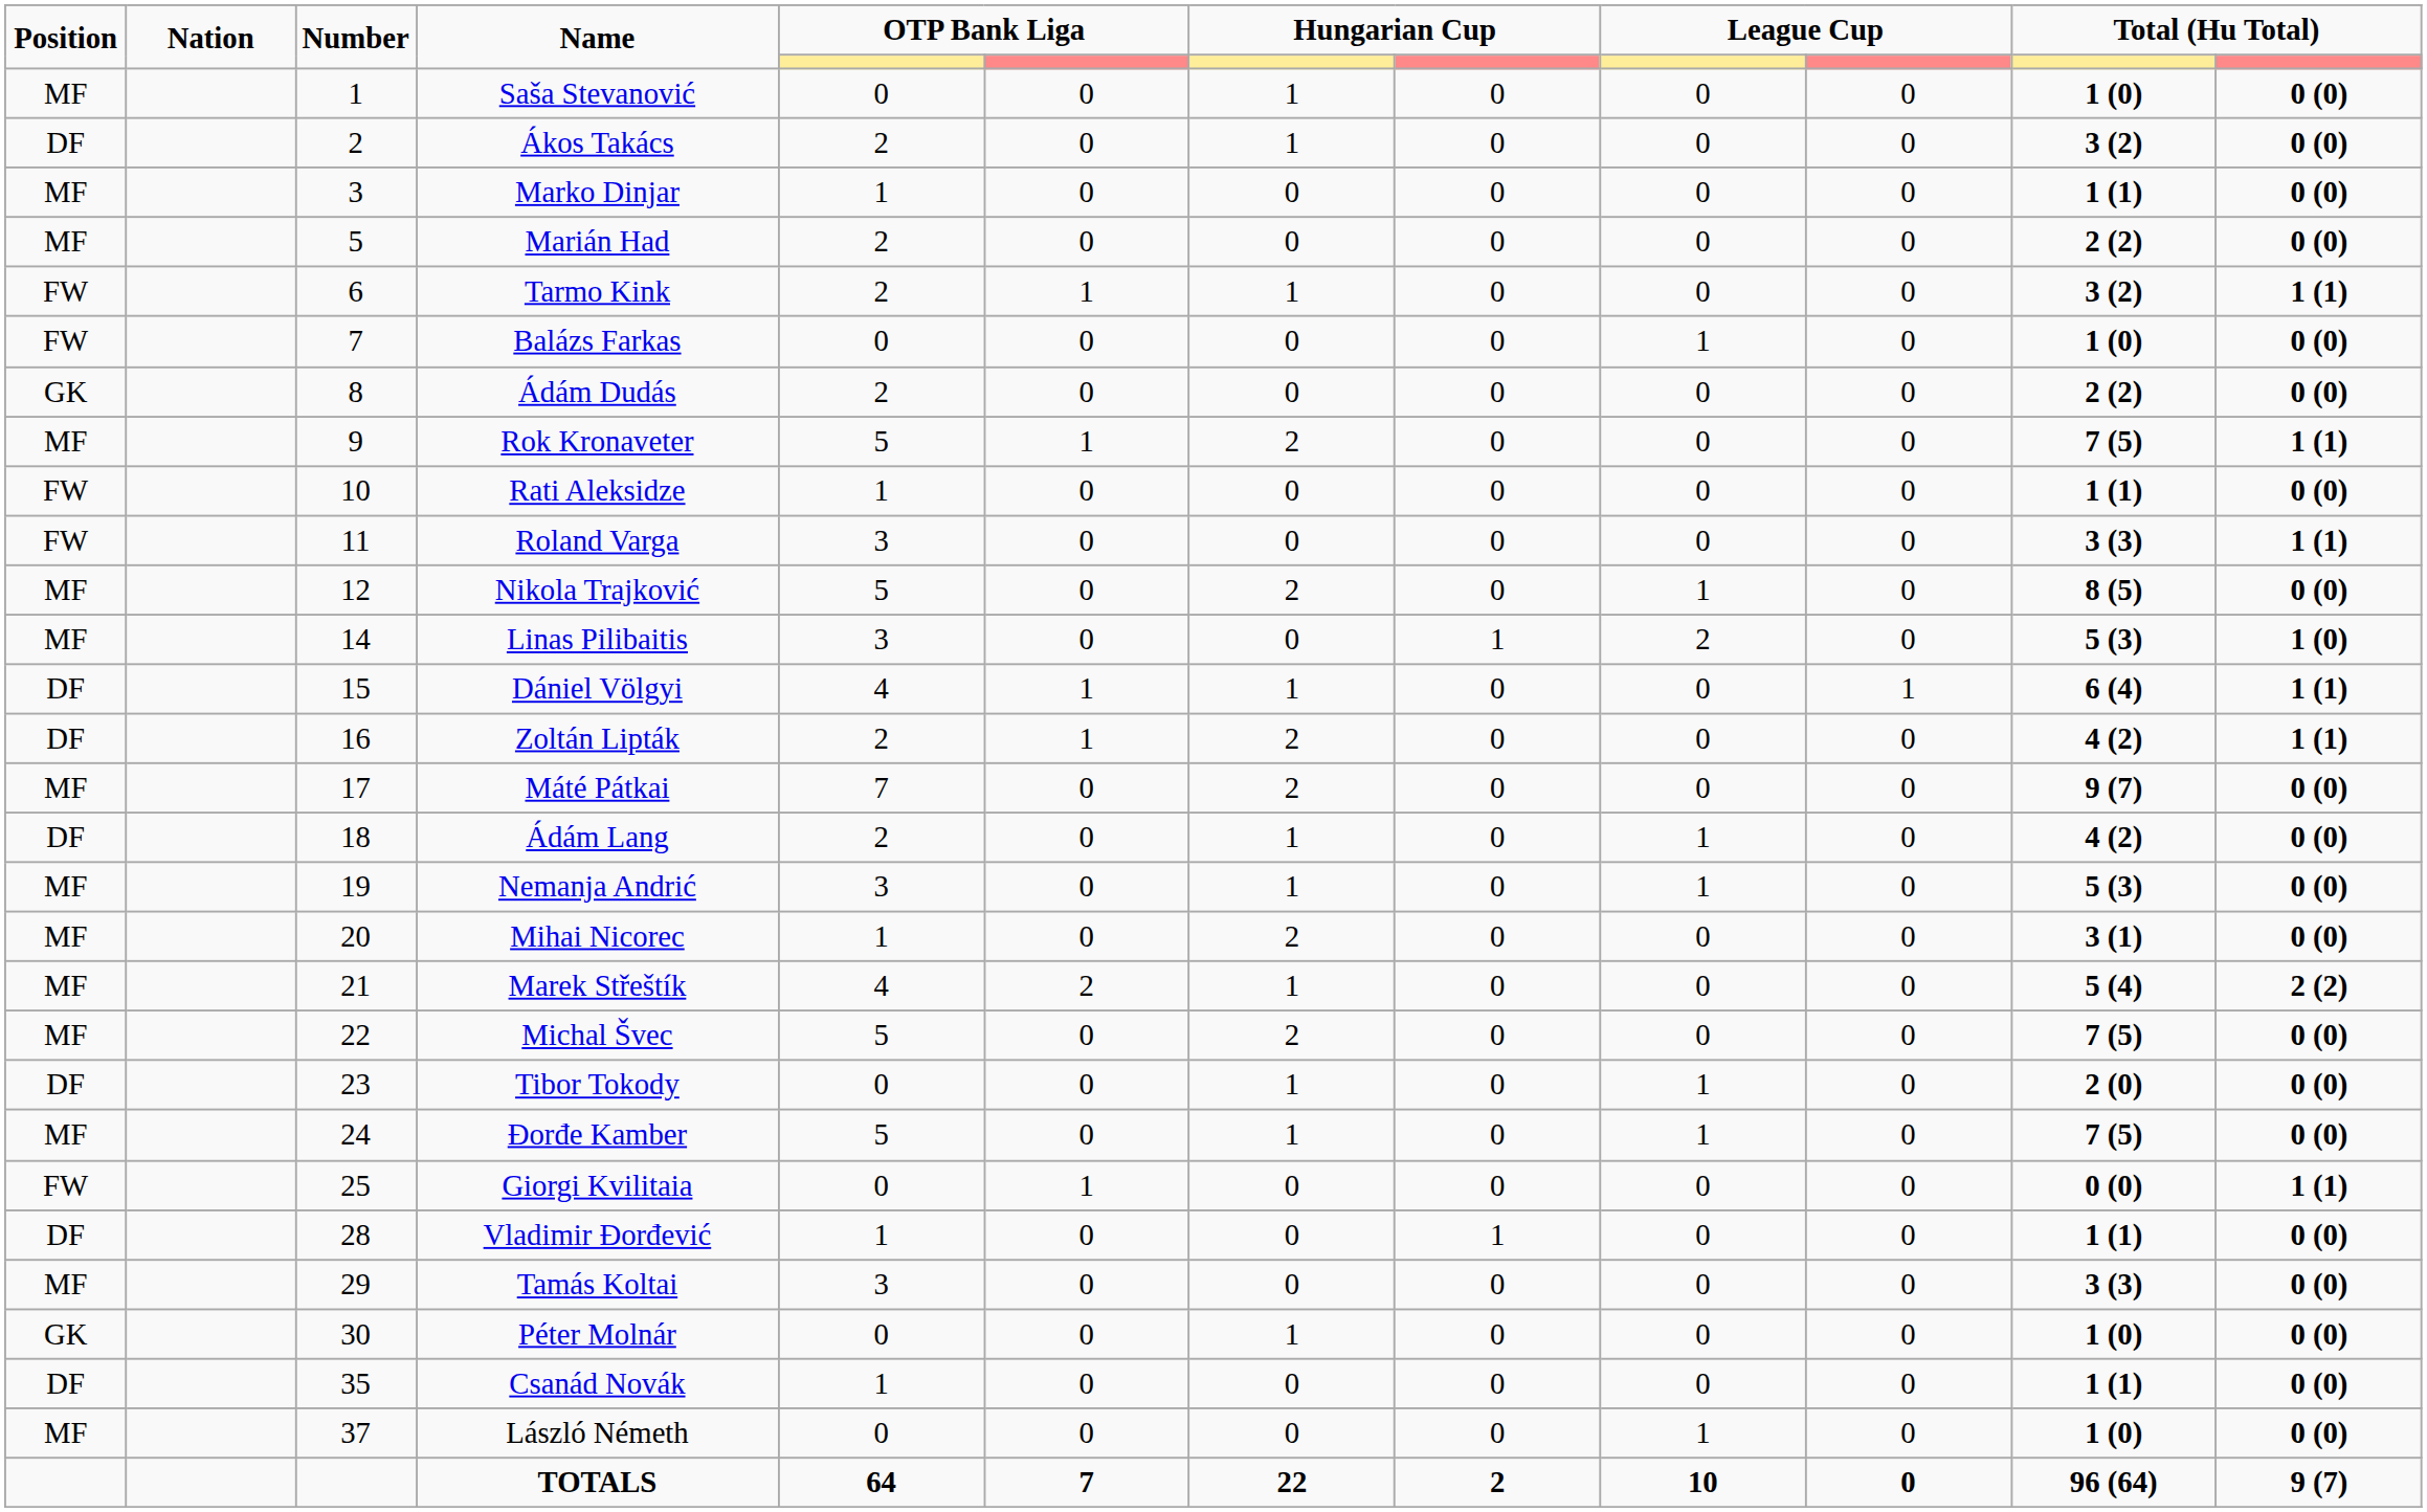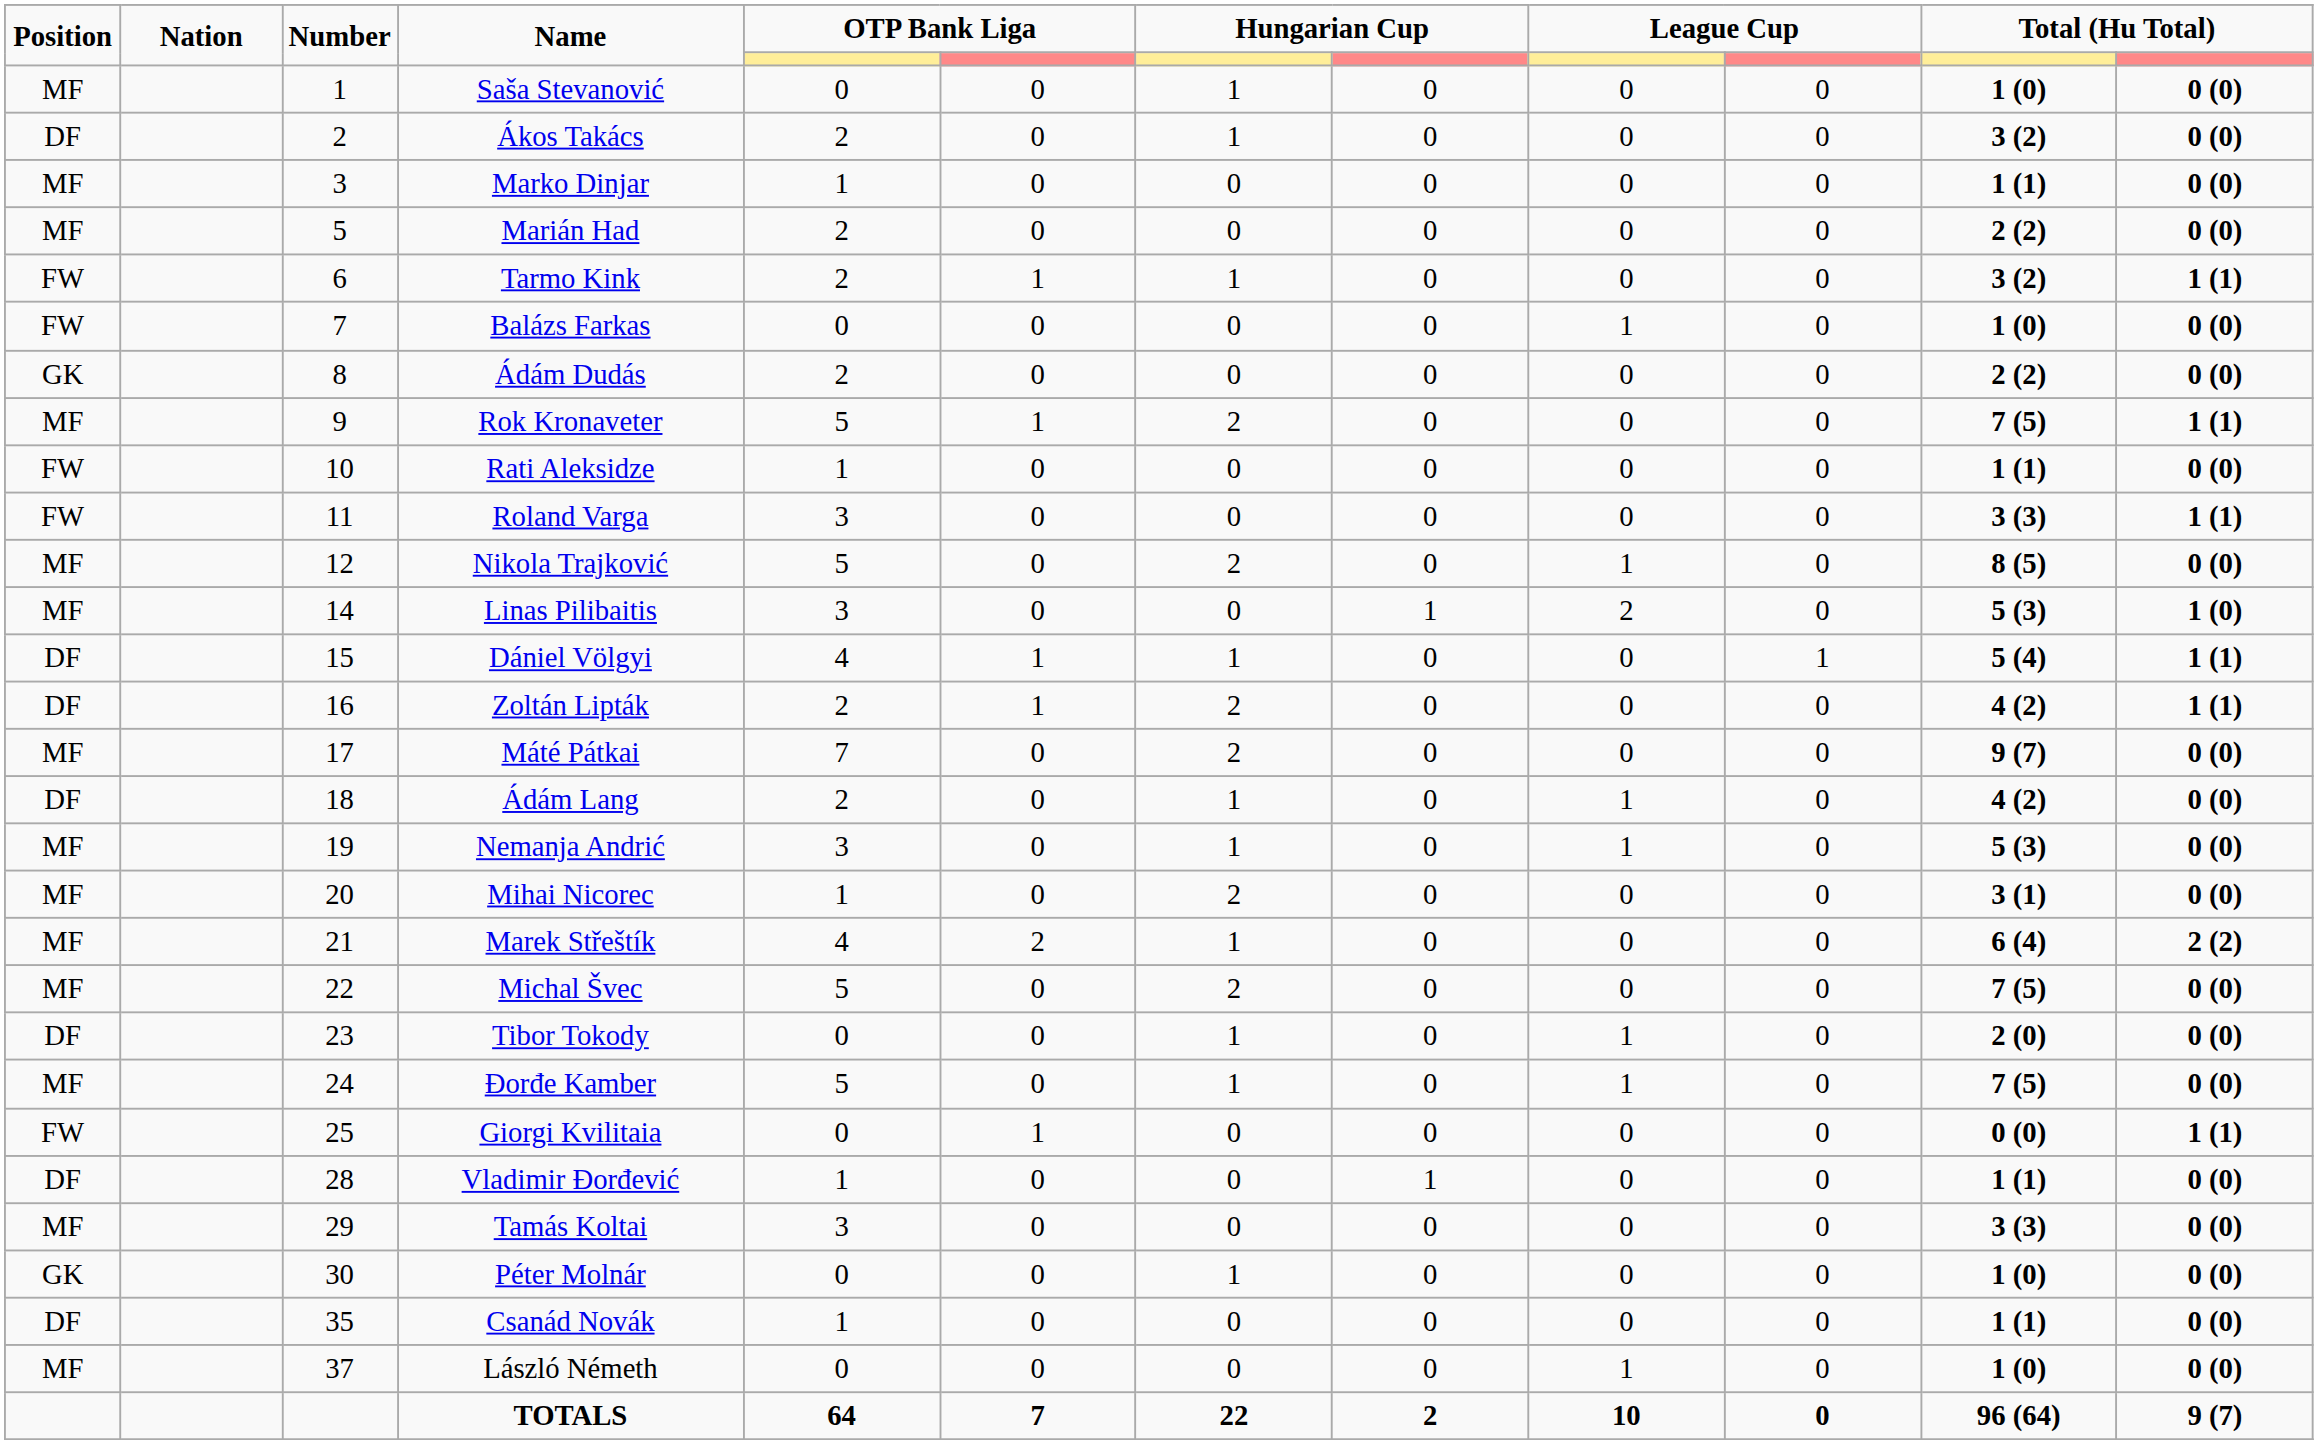Dániel Völgyi | column 11: 6 (4) -> 5 (4)
Marek Střeštík | column 11: 5 (4) -> 6 (4)
